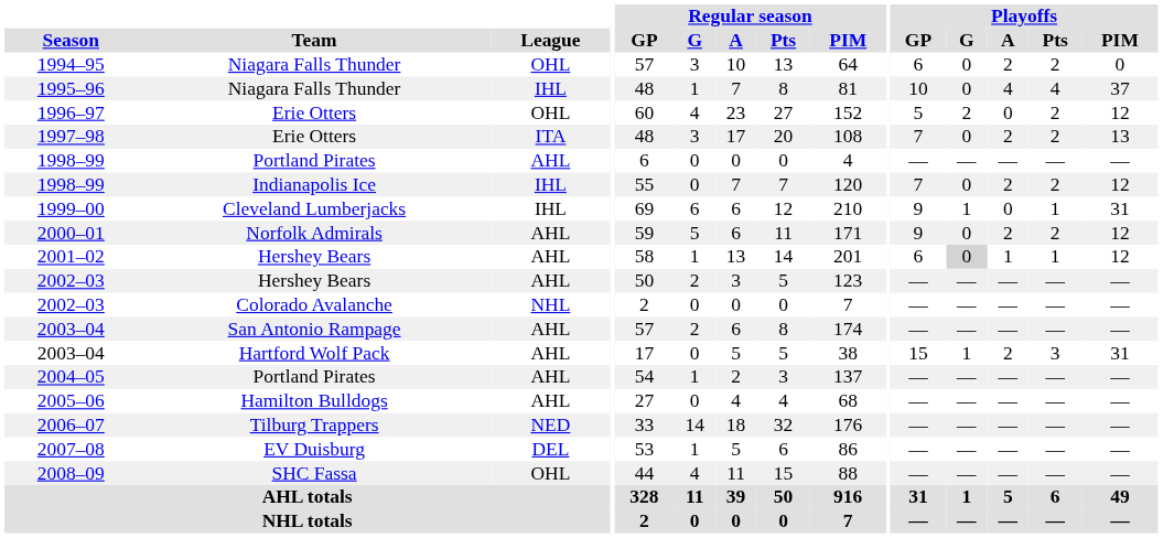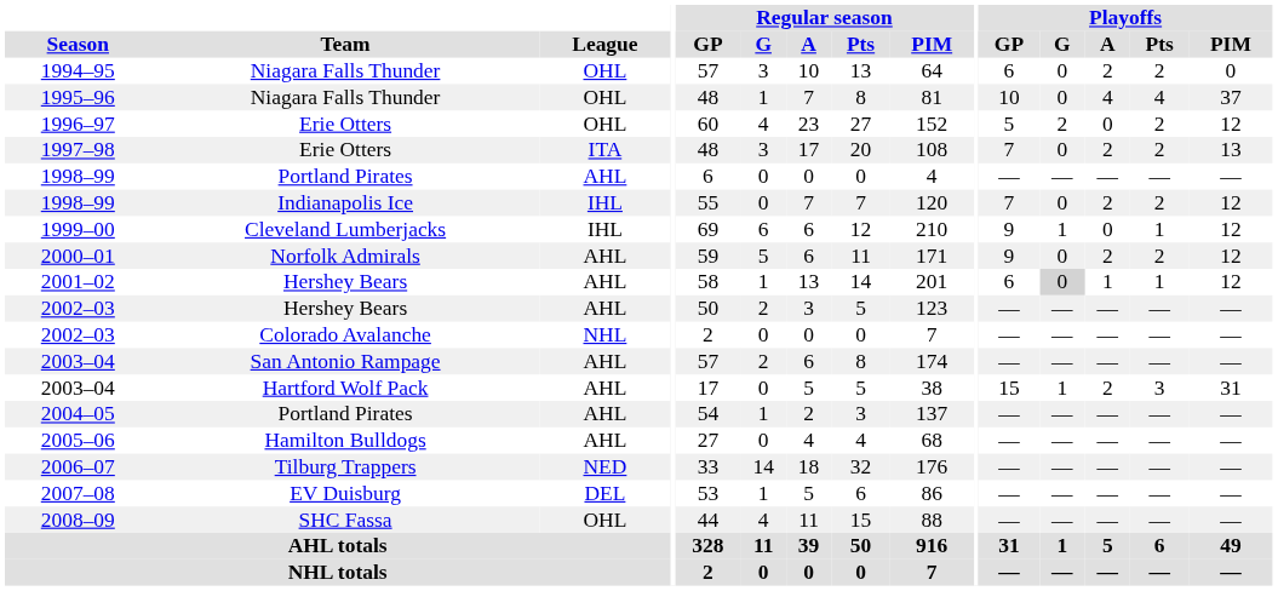1995–96 | League: IHL -> OHL
1999–00 | Playoffs / PIM: 31 -> 12
